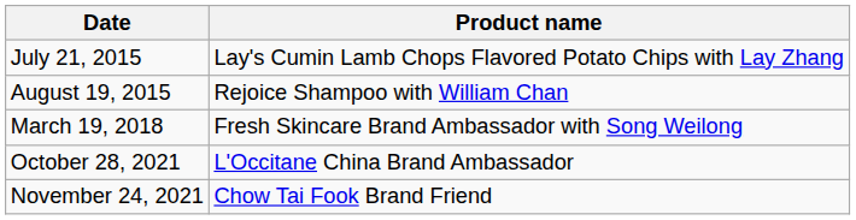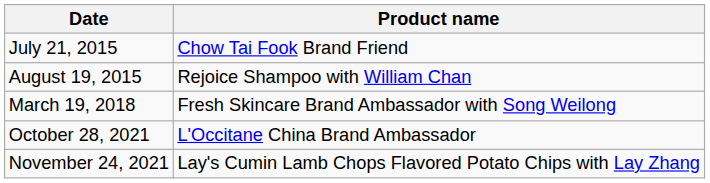July 21, 2015 | Product name: Lay's Cumin Lamb Chops Flavored Potato Chips with Lay Zhang -> Chow Tai Fook Brand Friend
November 24, 2021 | Product name: Chow Tai Fook Brand Friend -> Lay's Cumin Lamb Chops Flavored Potato Chips with Lay Zhang
